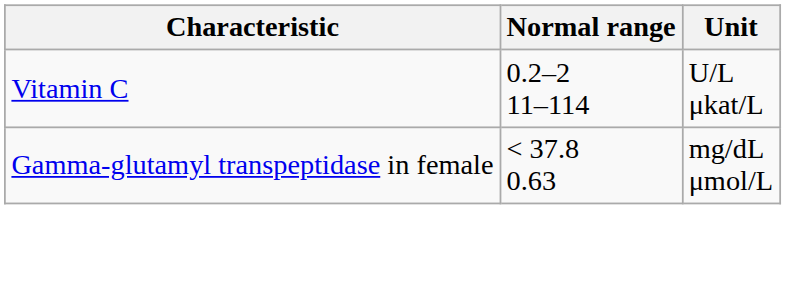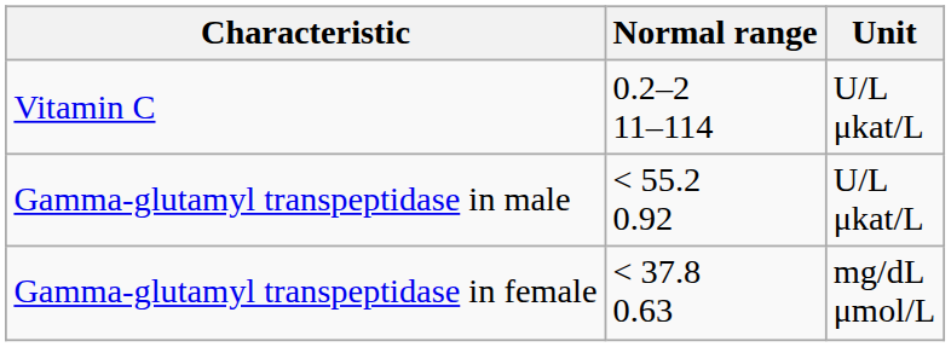+ row: Gamma-glutamyl transpeptidase in male | < 55.2 0.92 | U/L μkat/L
